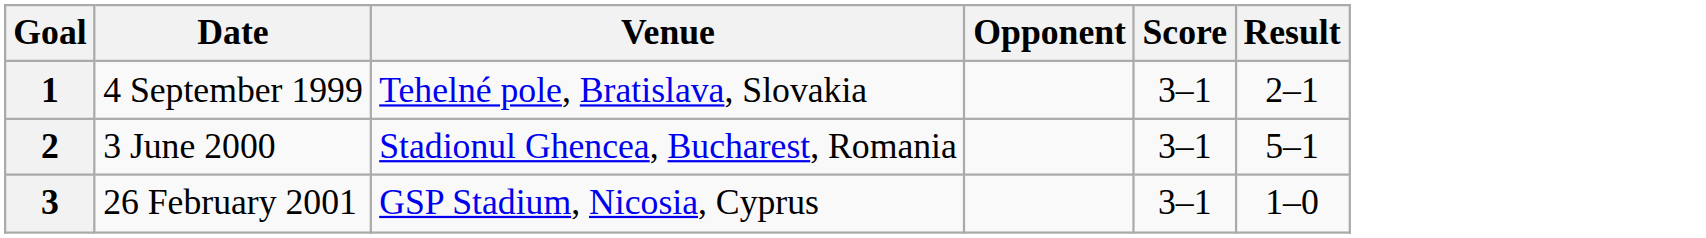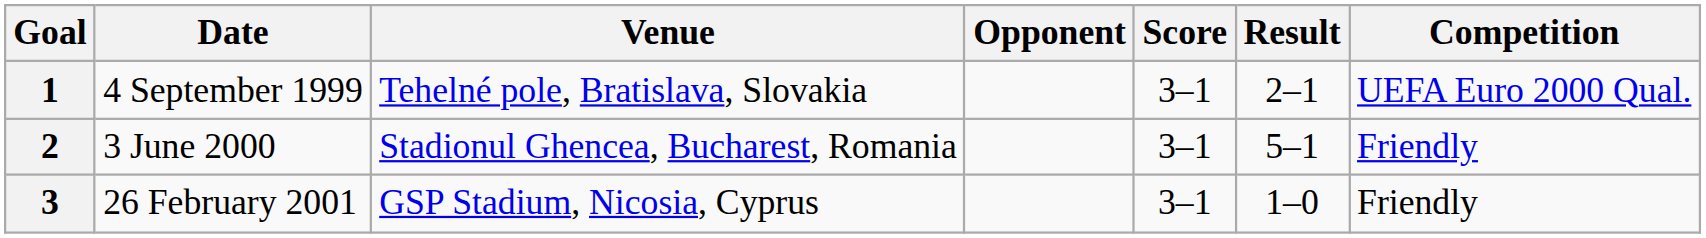+ column: Competition | UEFA Euro 2000 Qual. | Friendly | Friendly
